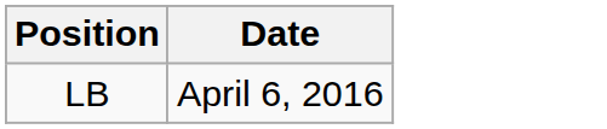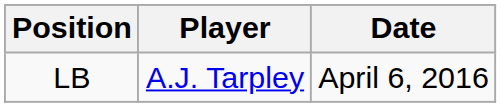+ column: Player | A.J. Tarpley
